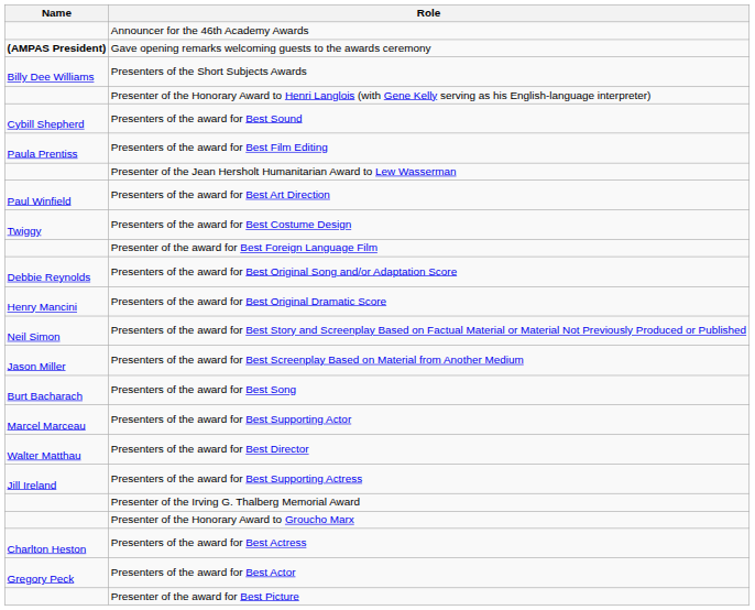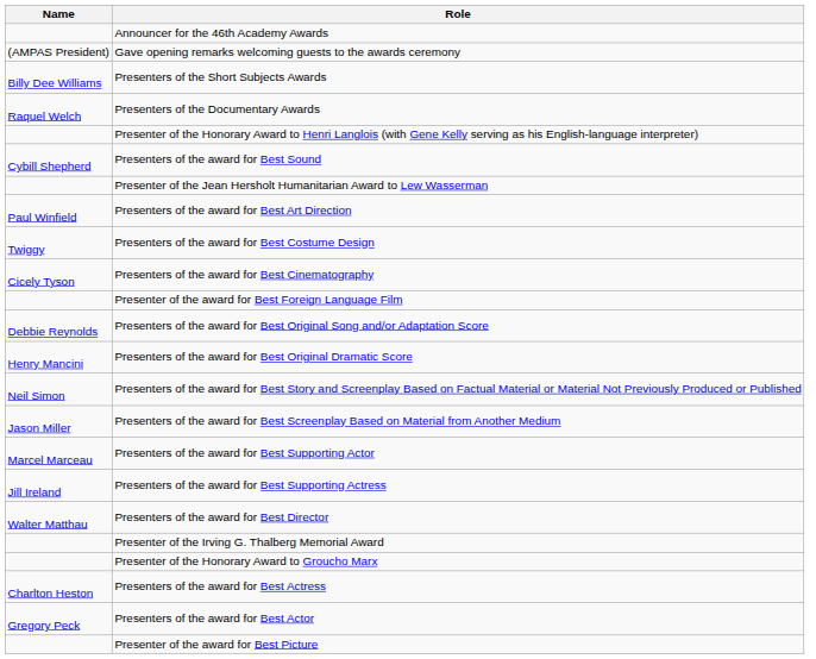Gave opening remarks welcoming guests to the awards ceremony | Name: bold -> normal
+ row: Raquel Welch | Presenters of the Documentary Awards
- row: Paula Prentiss | Presenters of the award for Best Film Editing
+ row: Cicely Tyson | Presenters of the award for Best Cinematography
- row: Burt Bacharach | Presenters of the award for Best Song
rows swapped: Presenters of the award for Best Supporting Actress <-> Presenters of the award for Best Director
